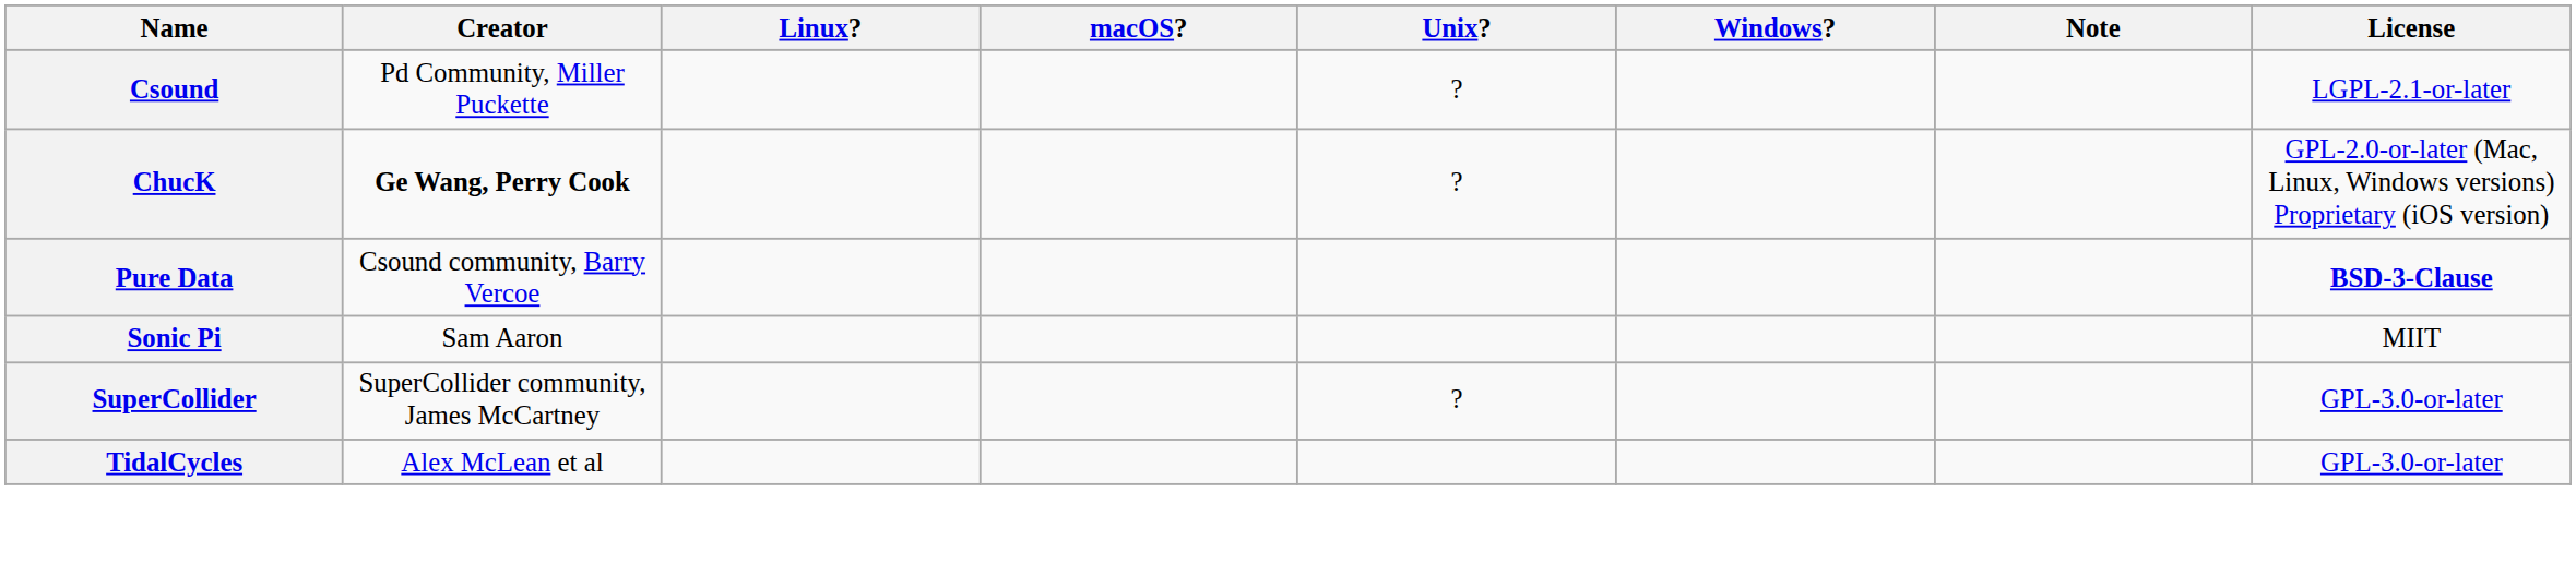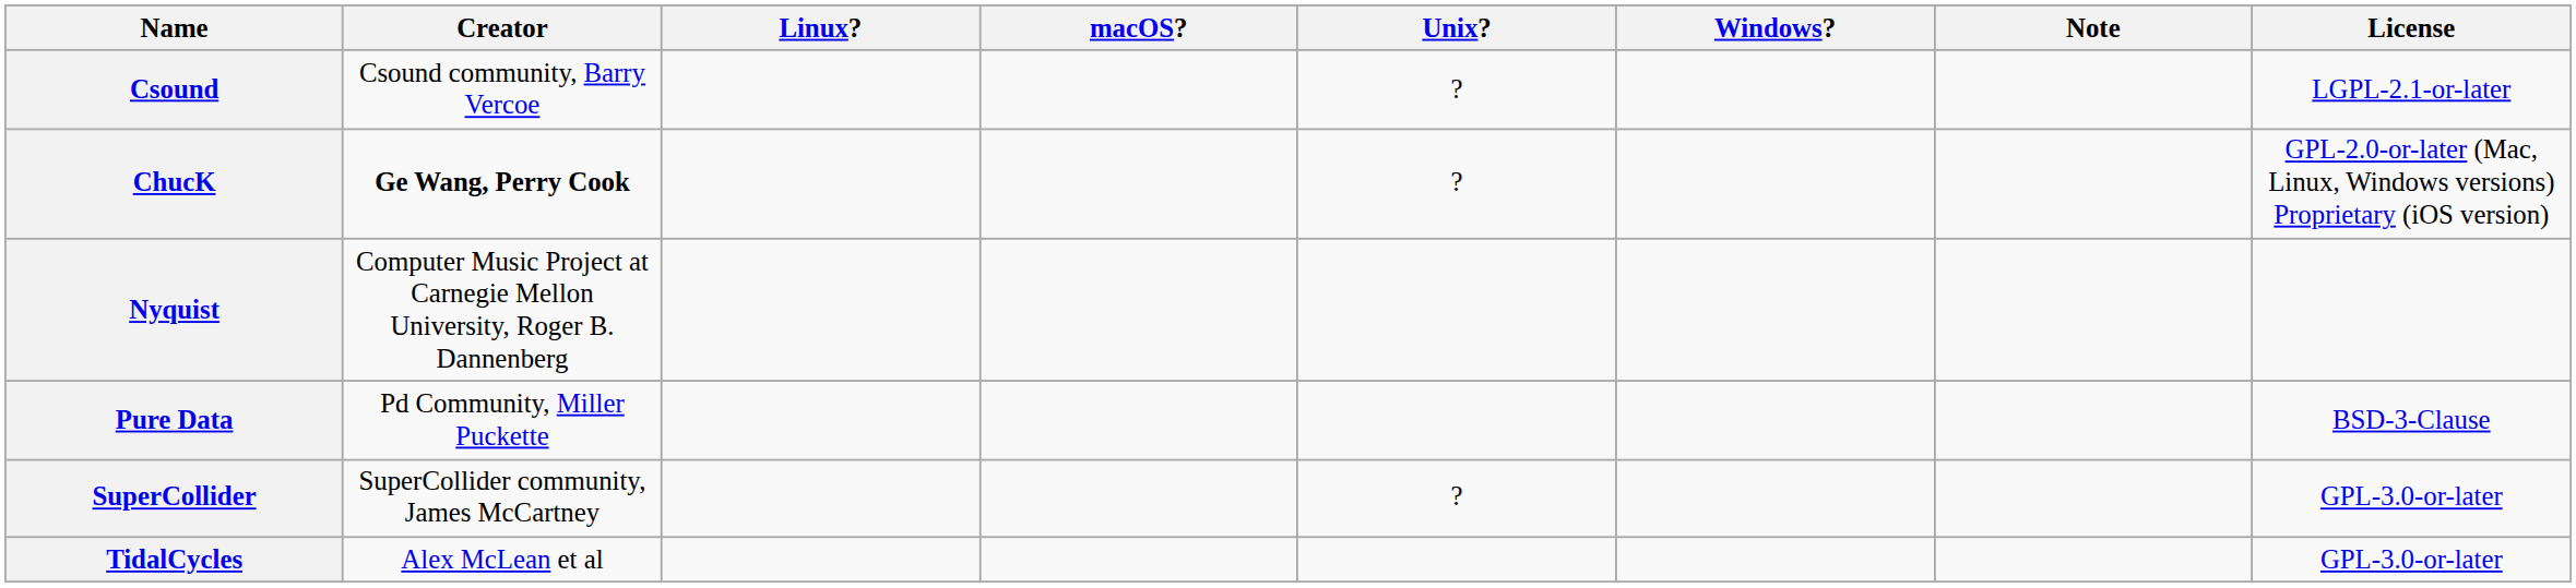Csound | Creator: Pd Community, Miller Puckette -> Csound community, Barry Vercoe
+ row: Nyquist | Computer Music Project at Carnegie Mellon University, Roger B. Dannenberg
Pure Data | Creator: Csound community, Barry Vercoe -> Pd Community, Miller Puckette
Pure Data | License: bold -> normal
- row: Sonic Pi | Sam Aaron | MIIT
